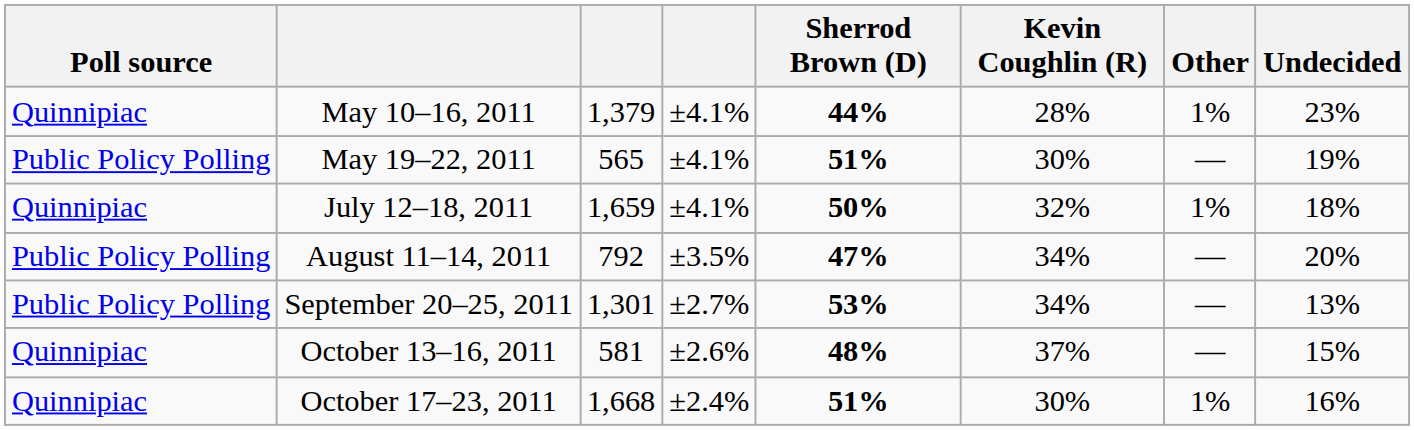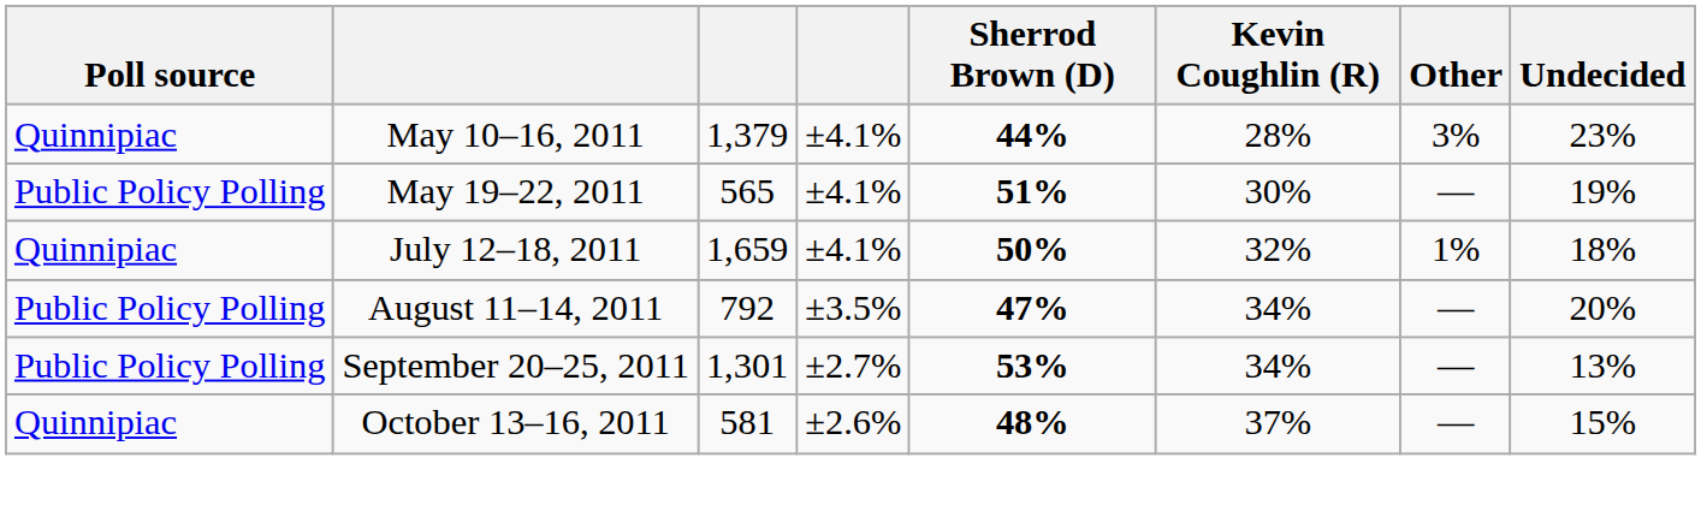May 10–16, 2011 | Other: 1% -> 3%
- row: Quinnipiac | October 17–23, 2011 | 1,668 | ±2.4% | 51% | 30% | 1% | 16%
